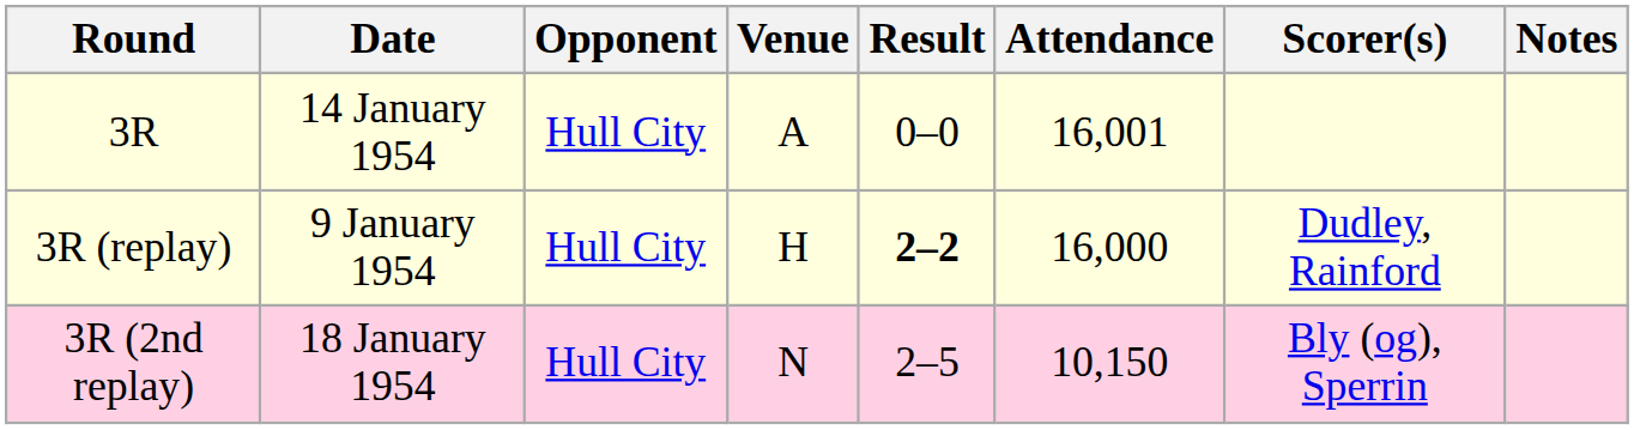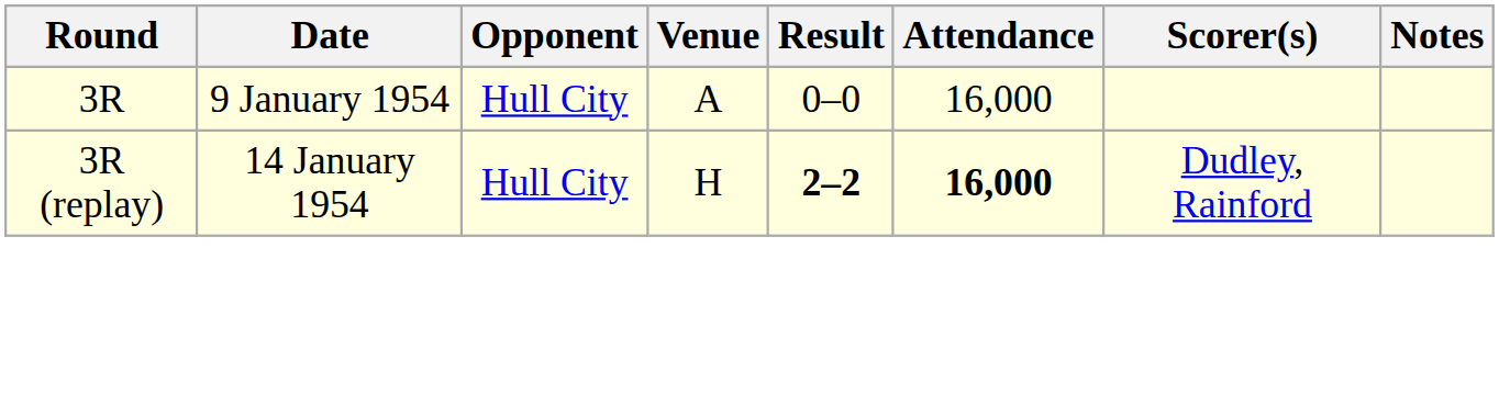3R | Date: 14 January 1954 -> 9 January 1954
3R | Attendance: 16,001 -> 16,000
3R (replay) | Date: 9 January 1954 -> 14 January 1954
3R (replay) | Attendance: normal -> bold
- row: 3R (2nd replay) | 18 January 1954 | Hull City | N | 2–5 | 10,150 | Bly (og), Sperrin
